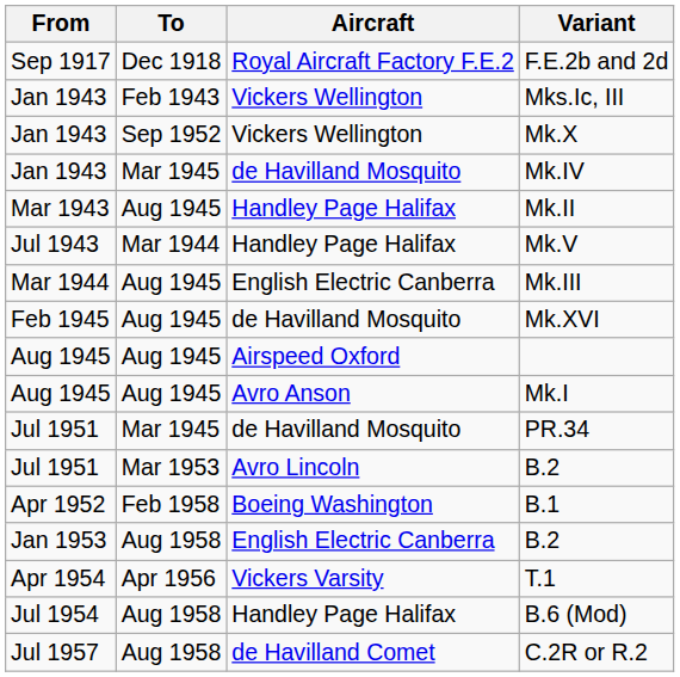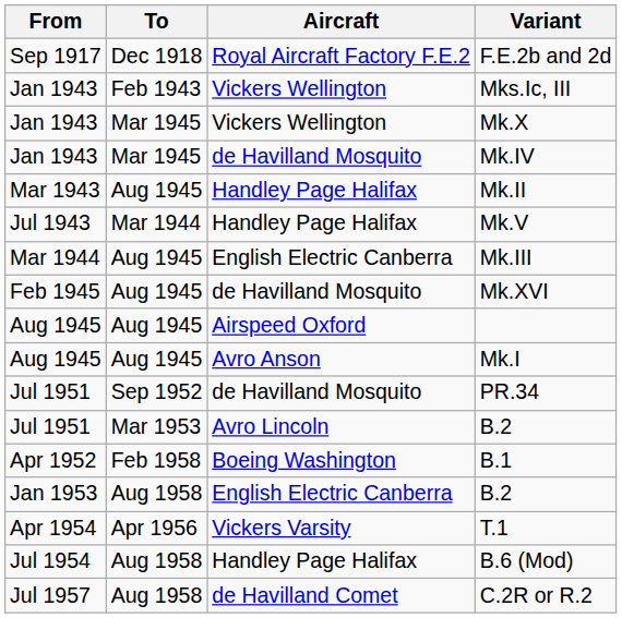Mk.X | To: Sep 1952 -> Mar 1945
PR.34 | To: Mar 1945 -> Sep 1952
